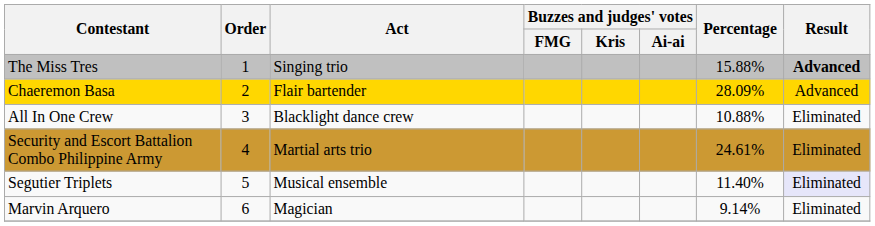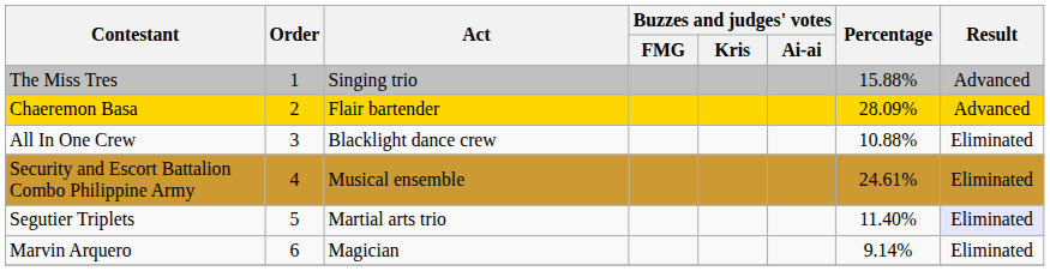The Miss Tres | Result: bold -> normal
Security and Escort Battalion Combo Philippine Army | Act: Martial arts trio -> Musical ensemble
Segutier Triplets | Act: Musical ensemble -> Martial arts trio
